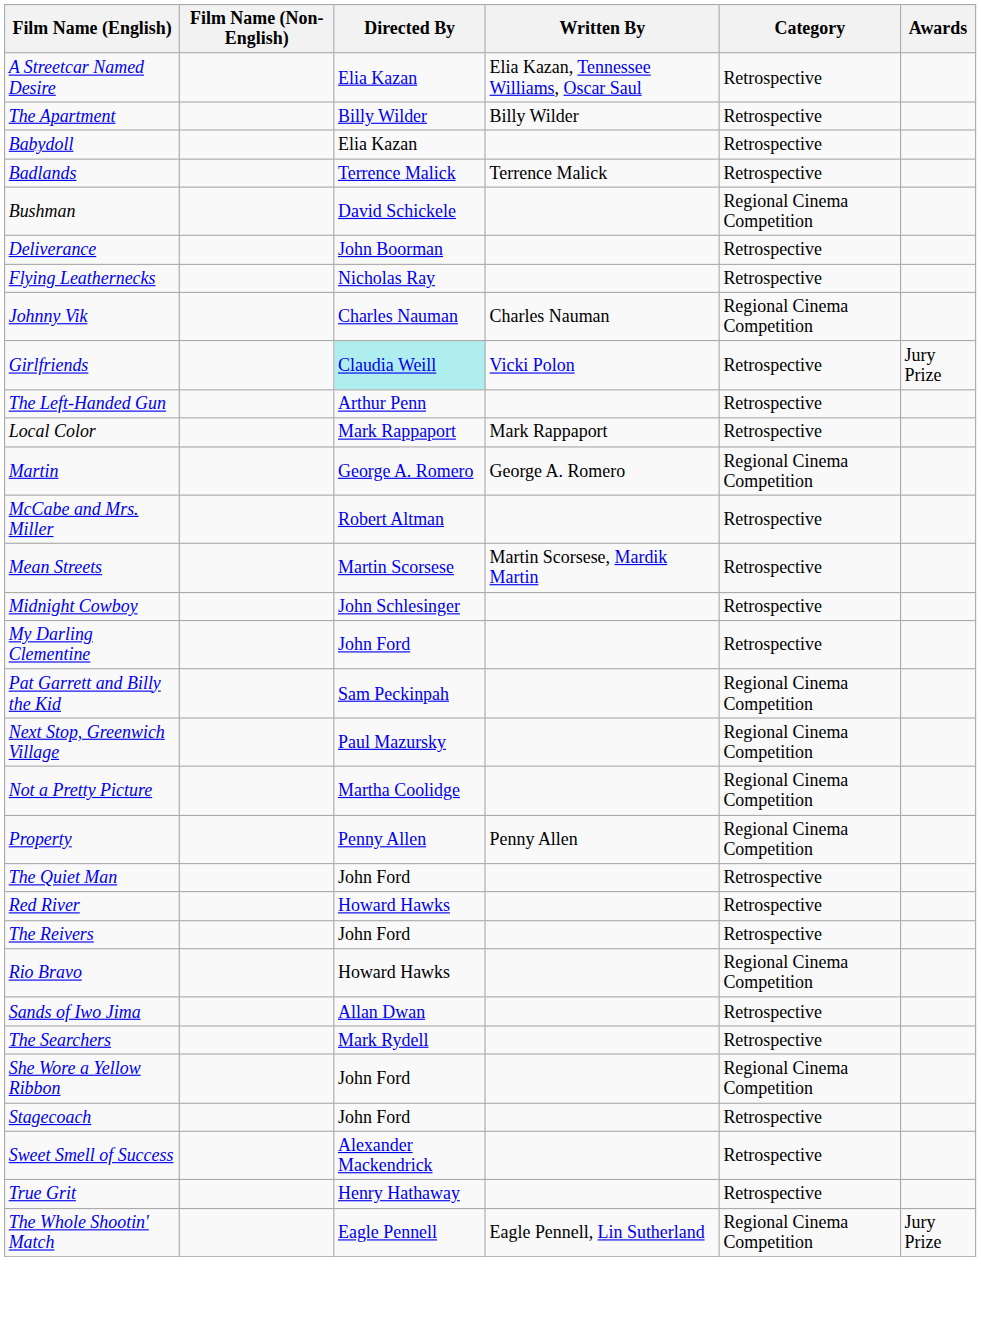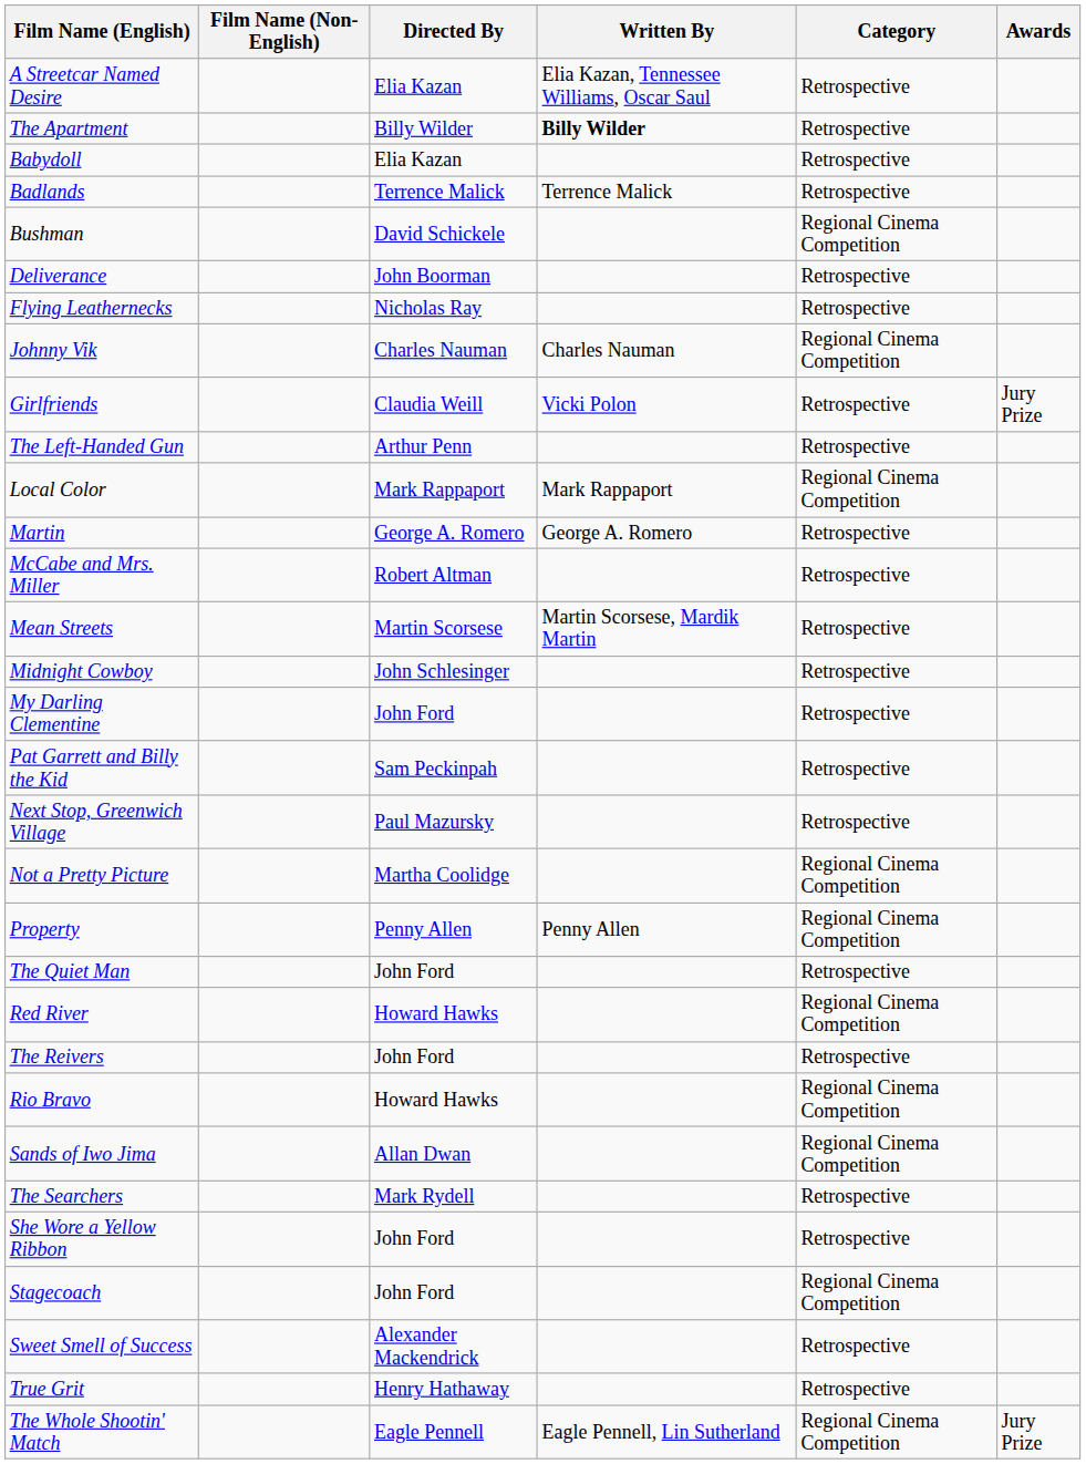The Apartment | Written By: normal -> bold
Girlfriends | Directed By: paleturquoise background -> no background
Local Color | Category: Retrospective -> Regional Cinema Competition
Martin | Category: Regional Cinema Competition -> Retrospective
Pat Garrett and Billy the Kid | Category: Regional Cinema Competition -> Retrospective
Next Stop, Greenwich Village | Category: Regional Cinema Competition -> Retrospective
Red River | Category: Retrospective -> Regional Cinema Competition
Sands of Iwo Jima | Category: Retrospective -> Regional Cinema Competition
She Wore a Yellow Ribbon | Category: Regional Cinema Competition -> Retrospective
Stagecoach | Category: Retrospective -> Regional Cinema Competition
